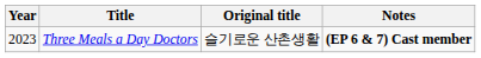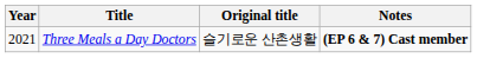Three Meals a Day Doctors | Year: 2023 -> 2021
